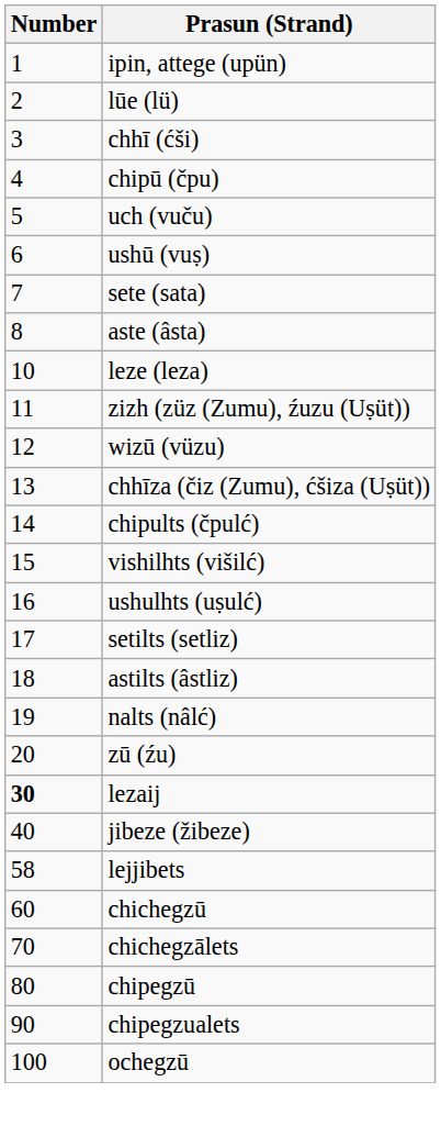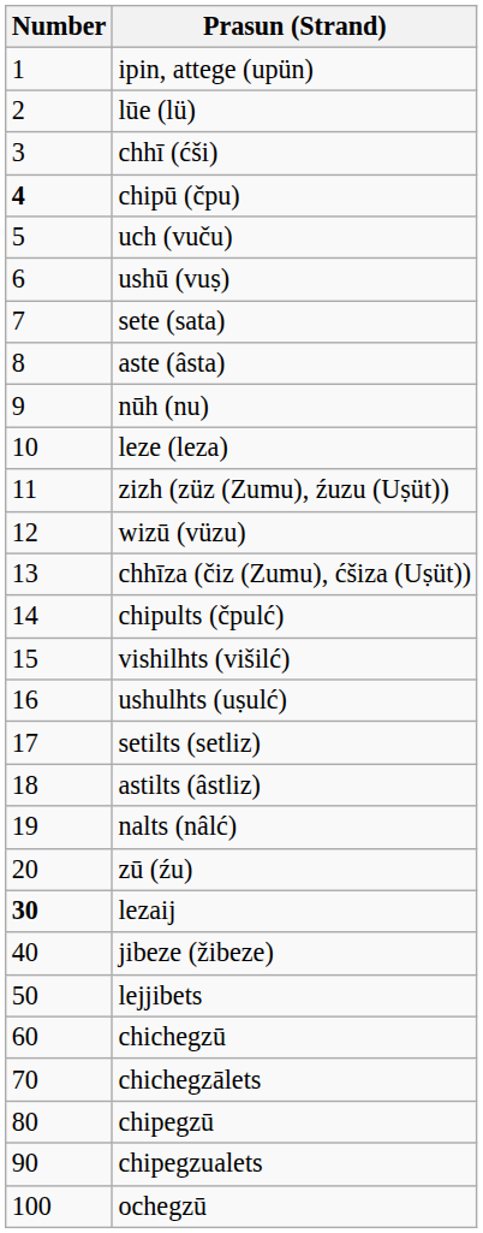chipū (čpu) | Number: normal -> bold
+ row: 9 | nūh (nu)
lejjibets | Number: 58 -> 50
